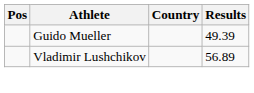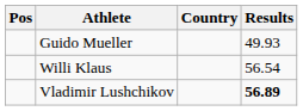Guido Mueller | Results: 49.39 -> 49.93
+ row: Willi Klaus | 56.54
Vladimir Lushchikov | Results: normal -> bold
